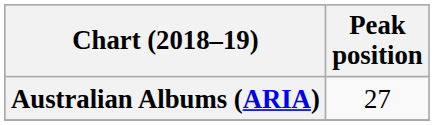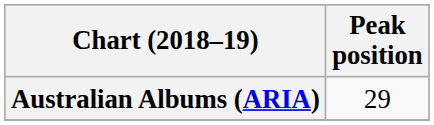Australian Albums (ARIA) | Peak position: 27 -> 29
